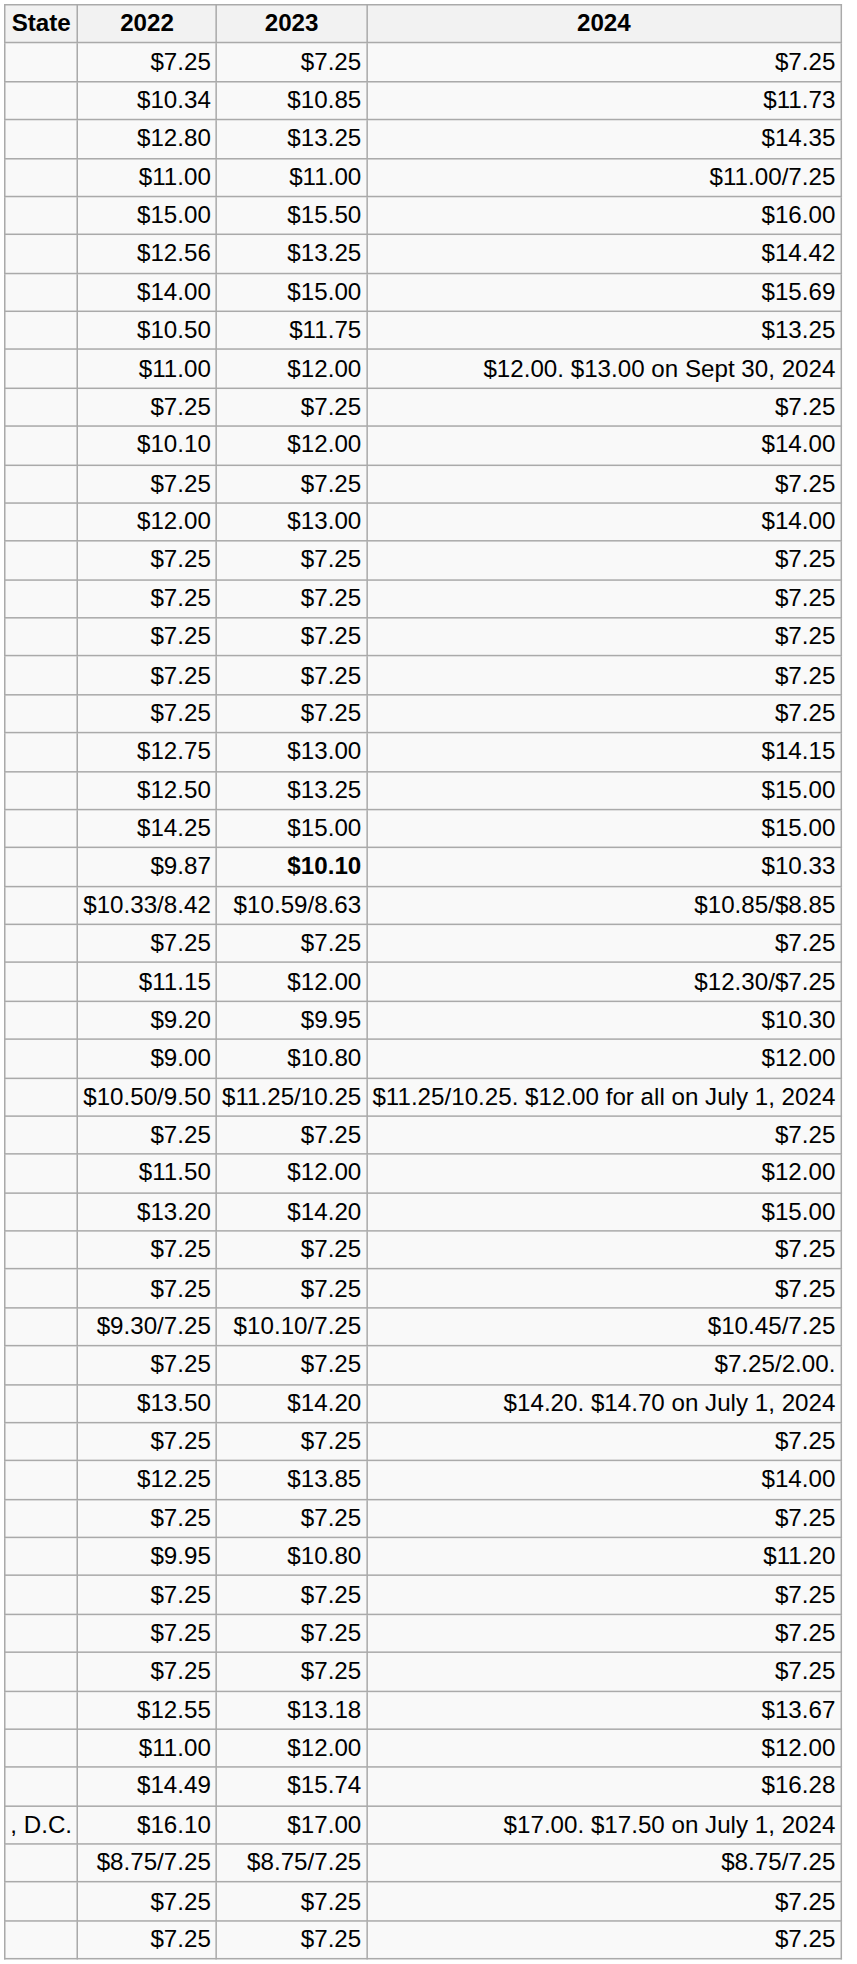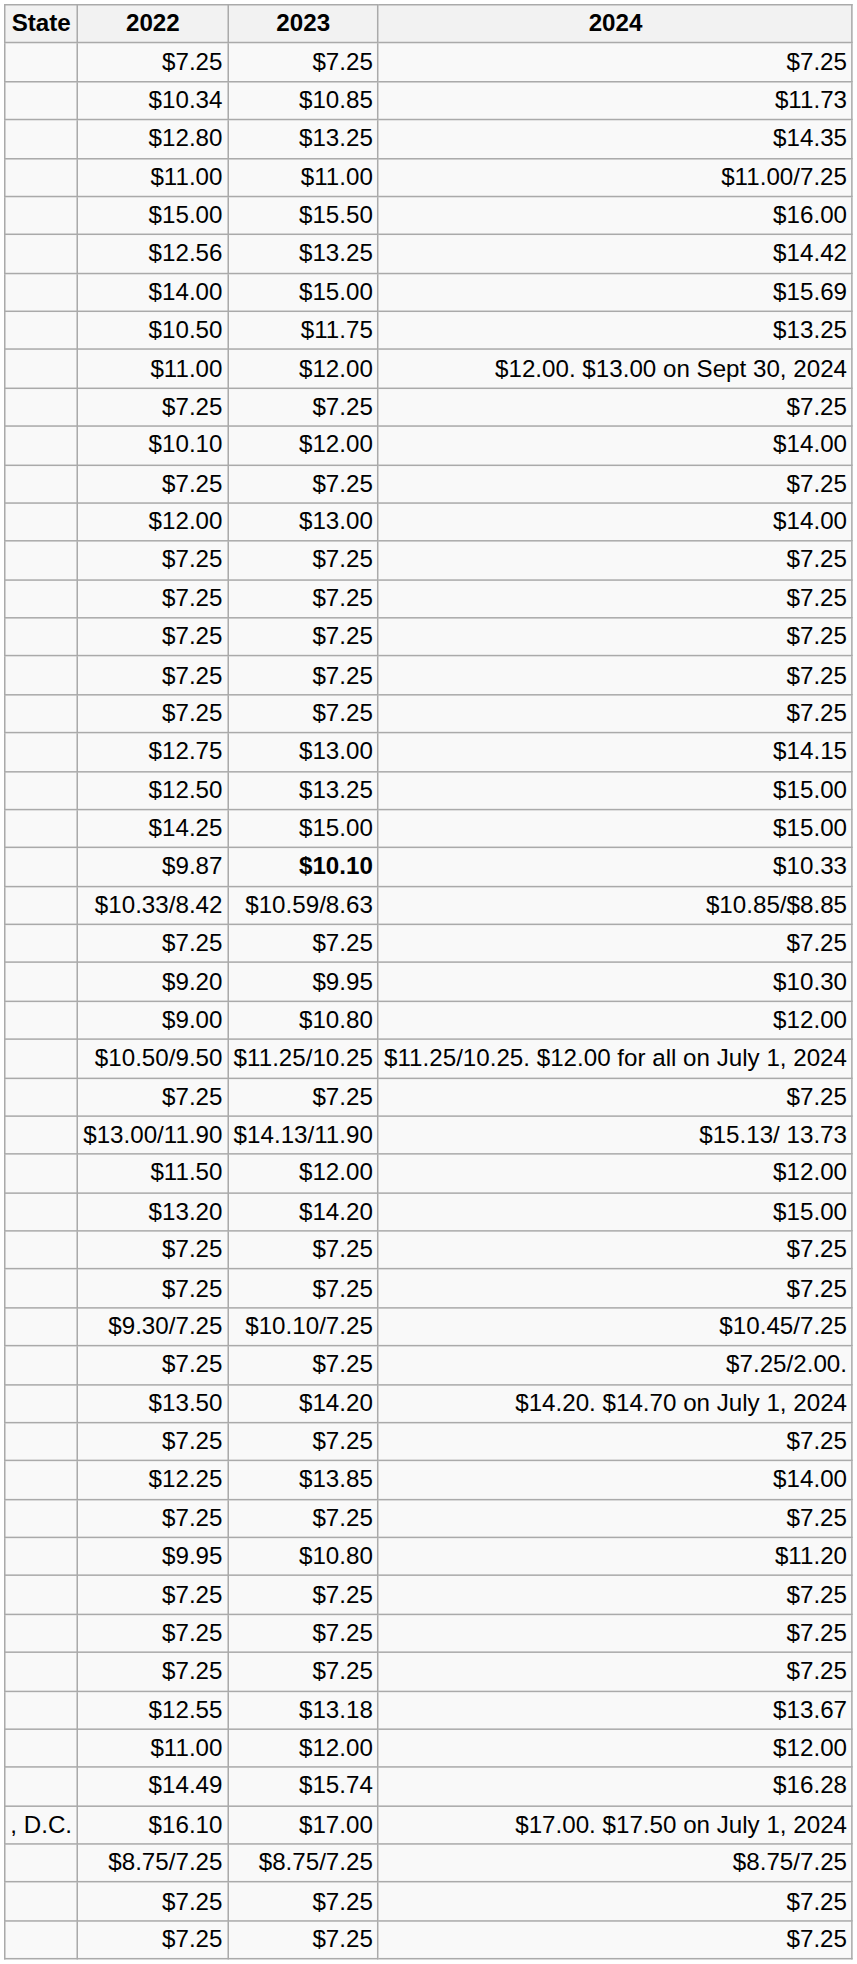- row: $11.15 | $12.00 | $12.30/$7.25
+ row: $13.00/11.90 | $14.13/11.90 | $15.13/ 13.73
